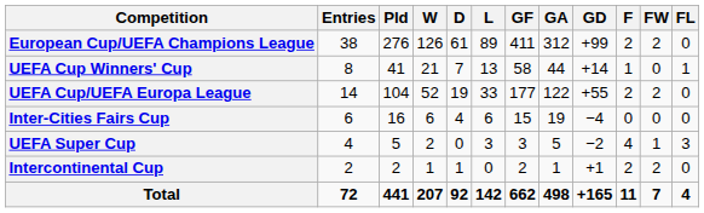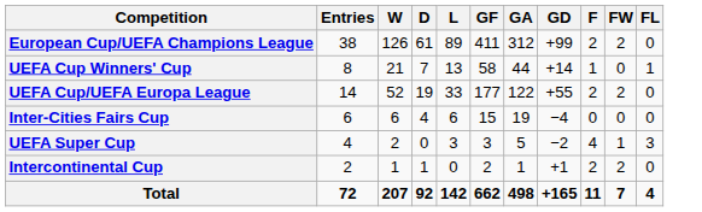- column: Pld | 276 | 41 | 104 | 16 | 5 | 2 | 441
